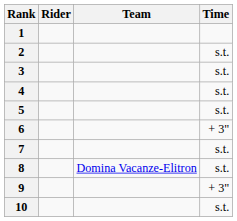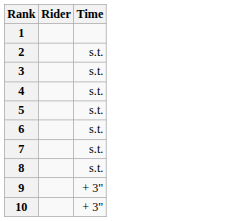- column: Team | Domina Vacanze-Elitron
6 | Time: + 3" -> s.t.
10 | Time: s.t. -> + 3"
